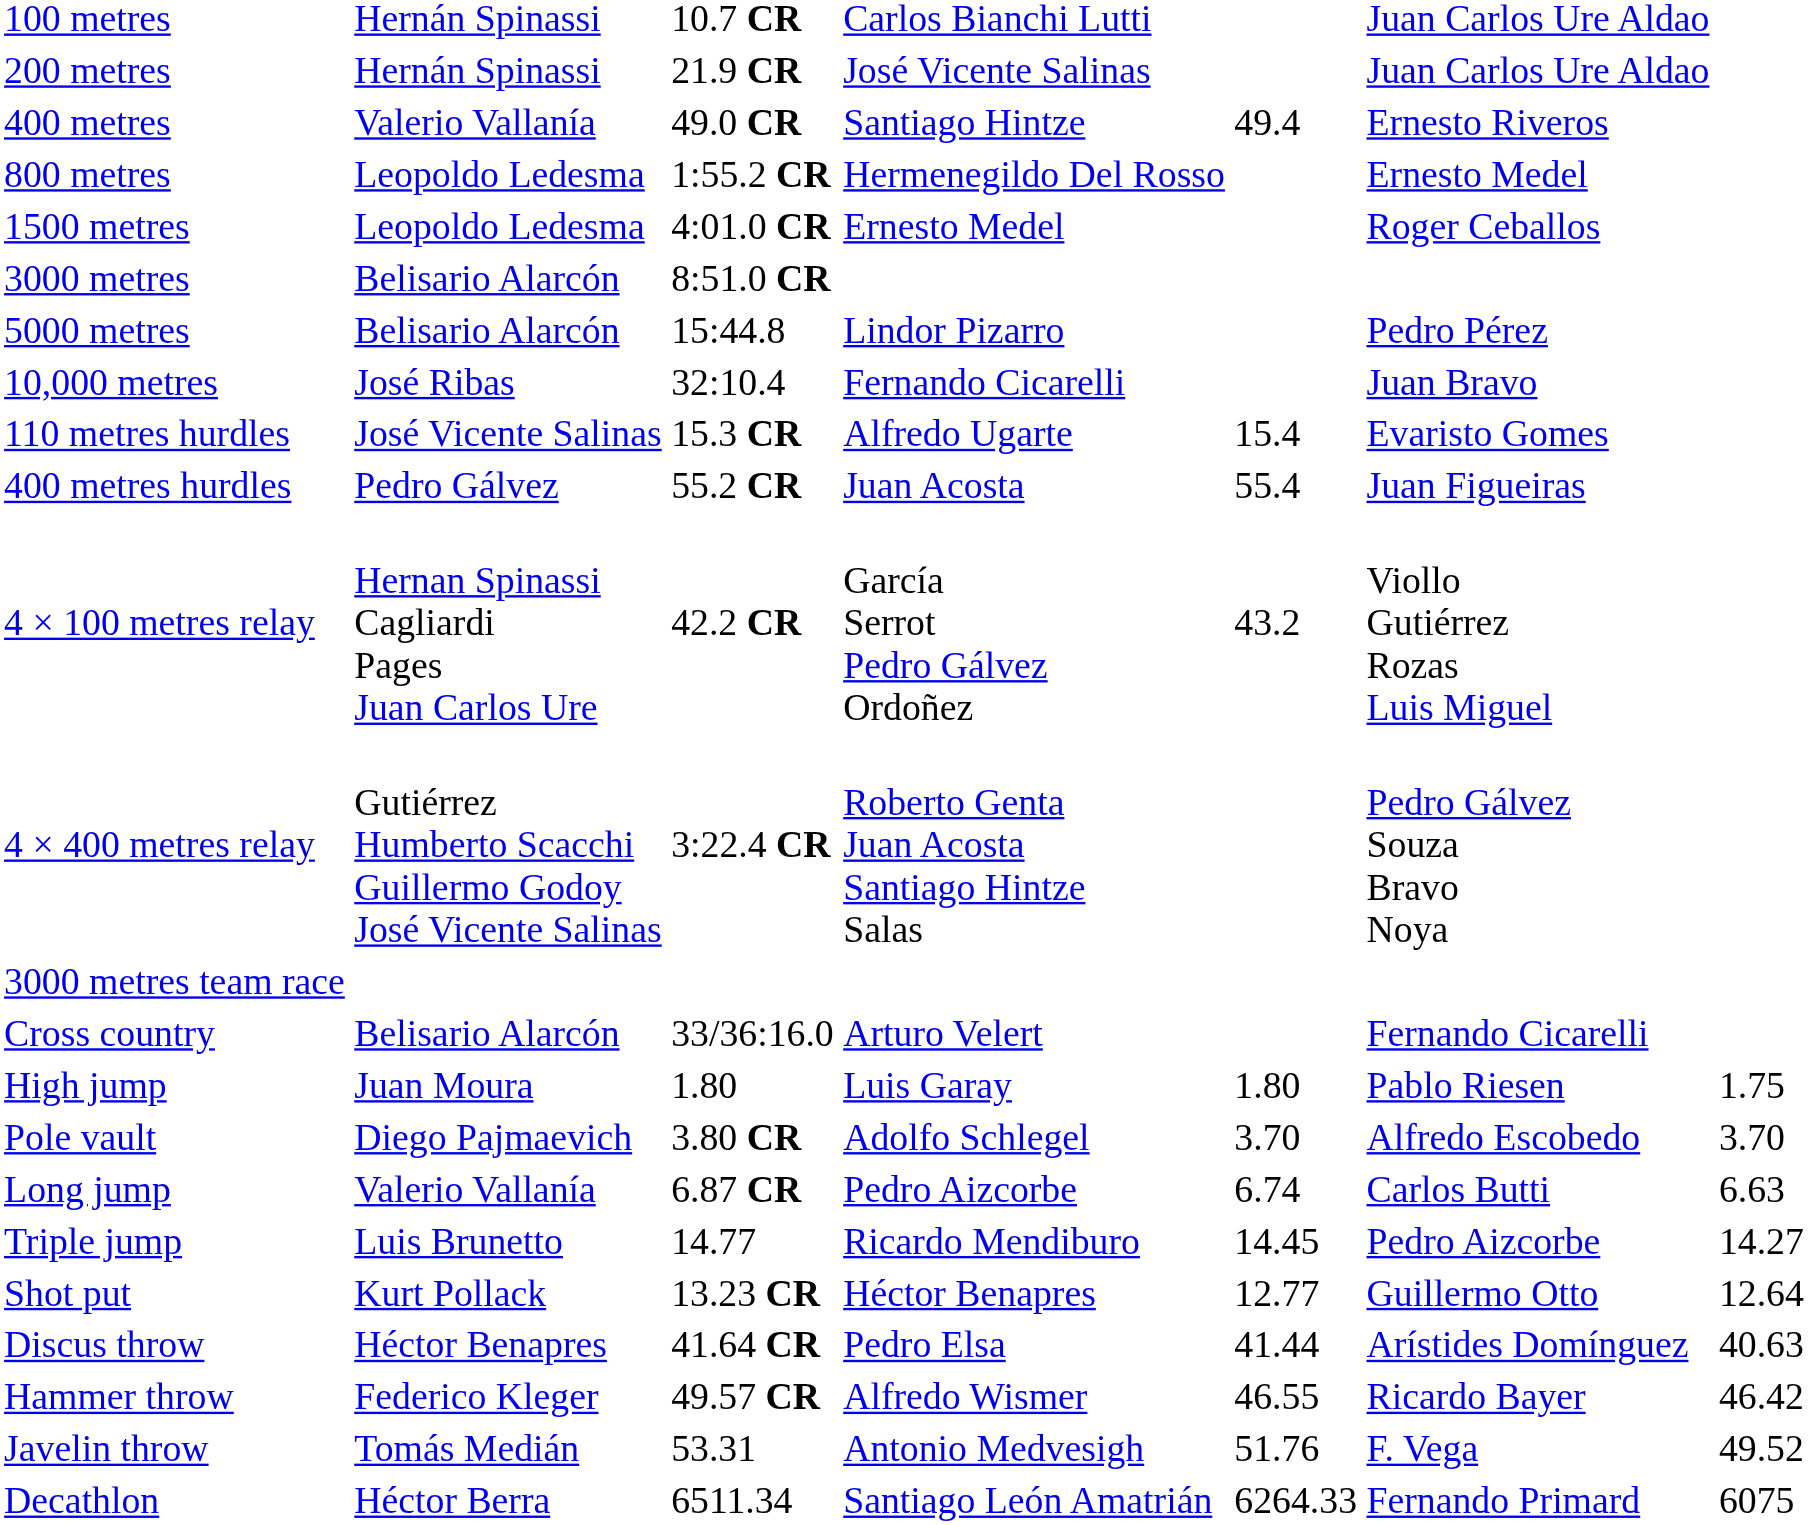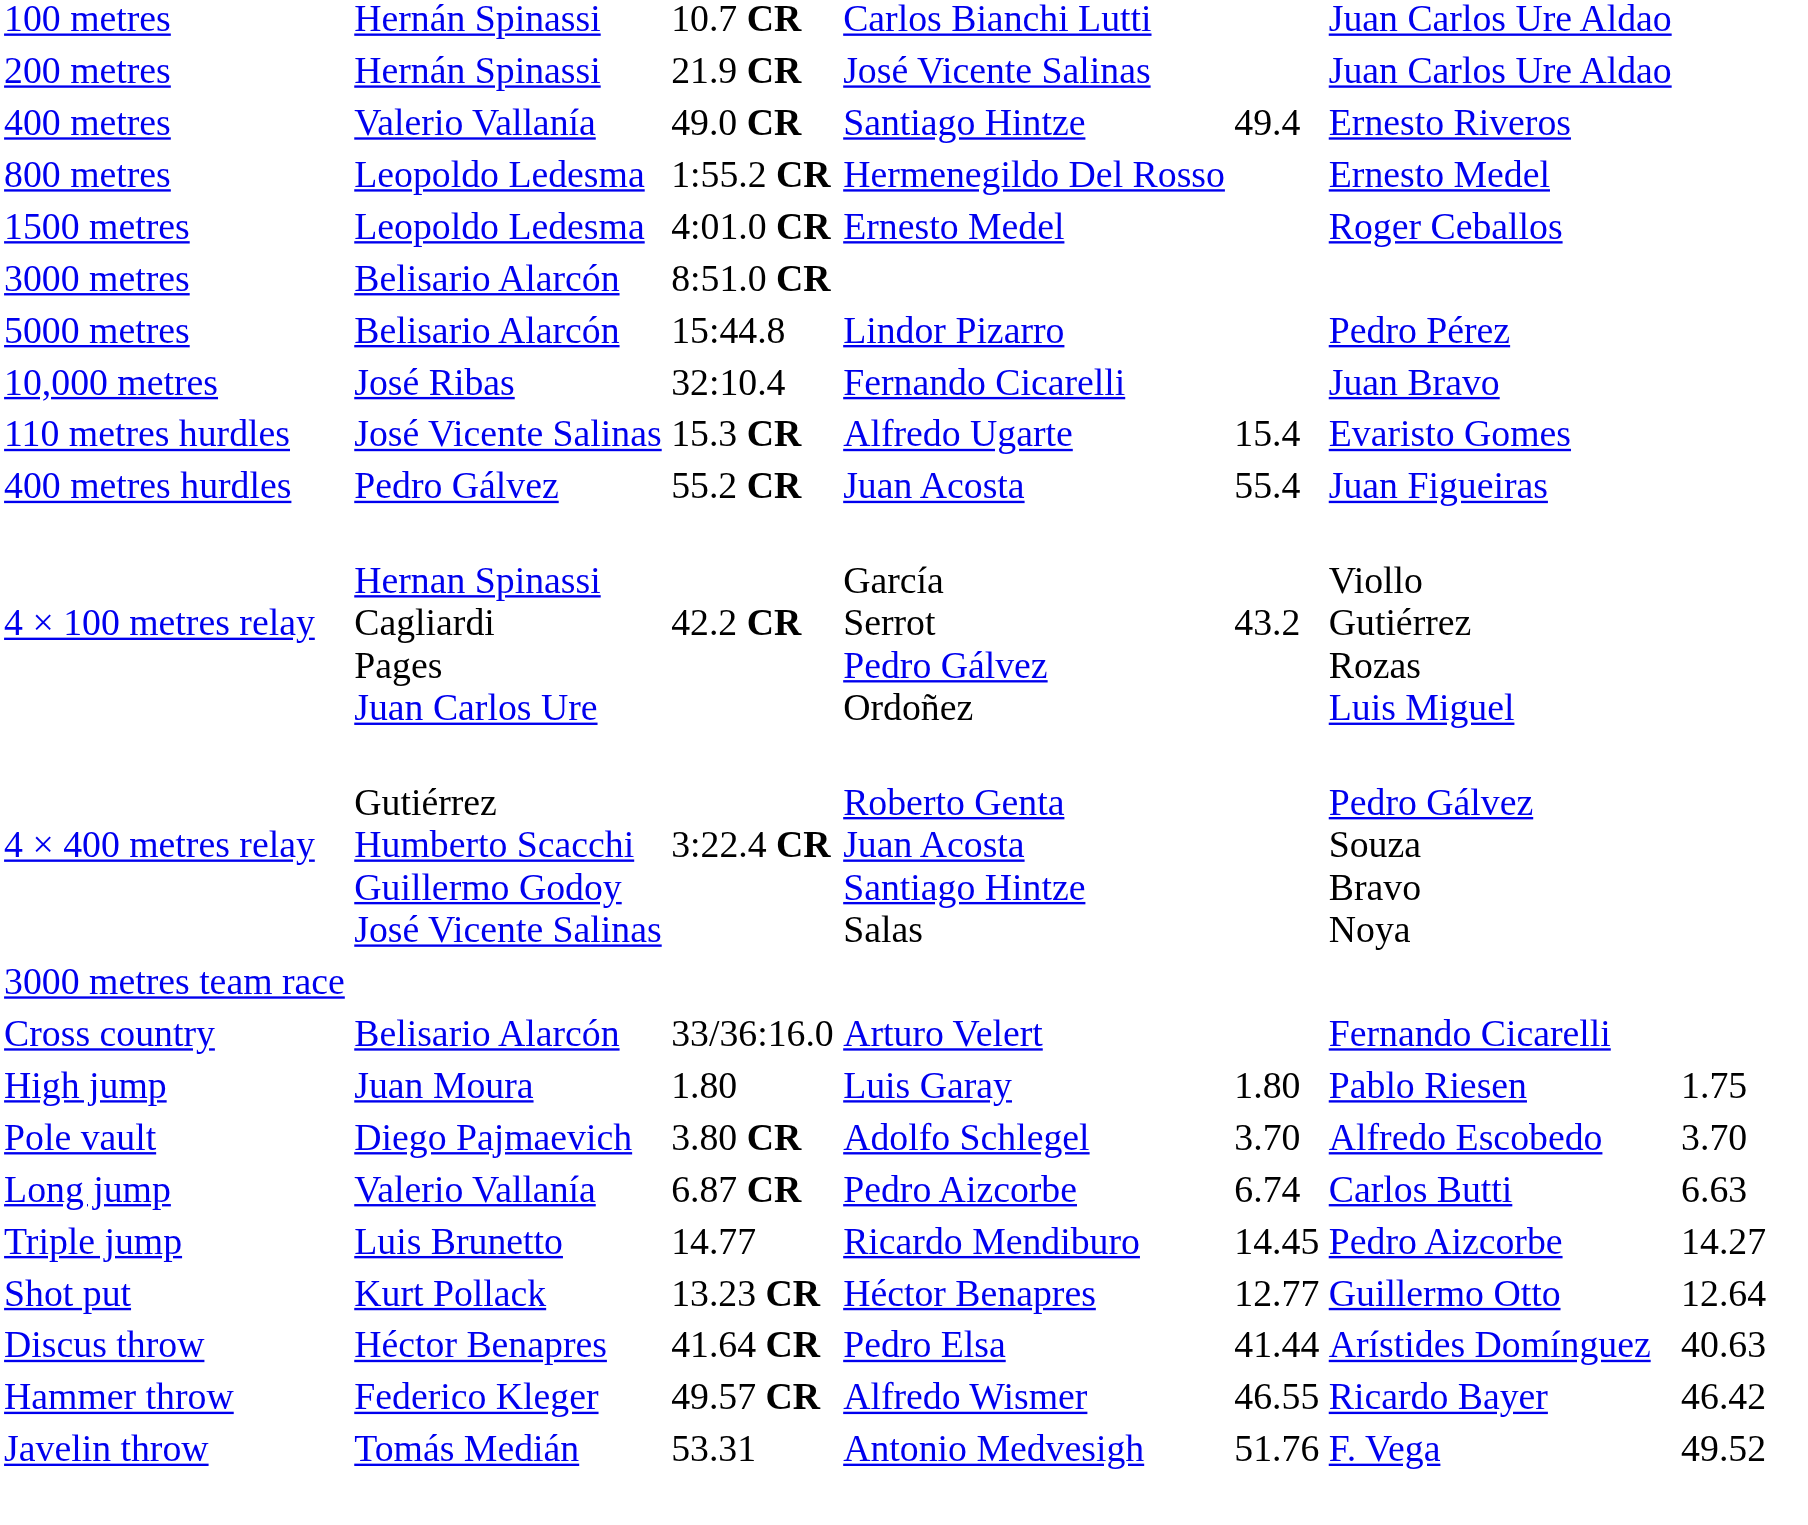- row: Decathlon | Héctor Berra | 6511.34 | Santiago León Amatrián | 6264.33 | Fernando Primard | 6075
